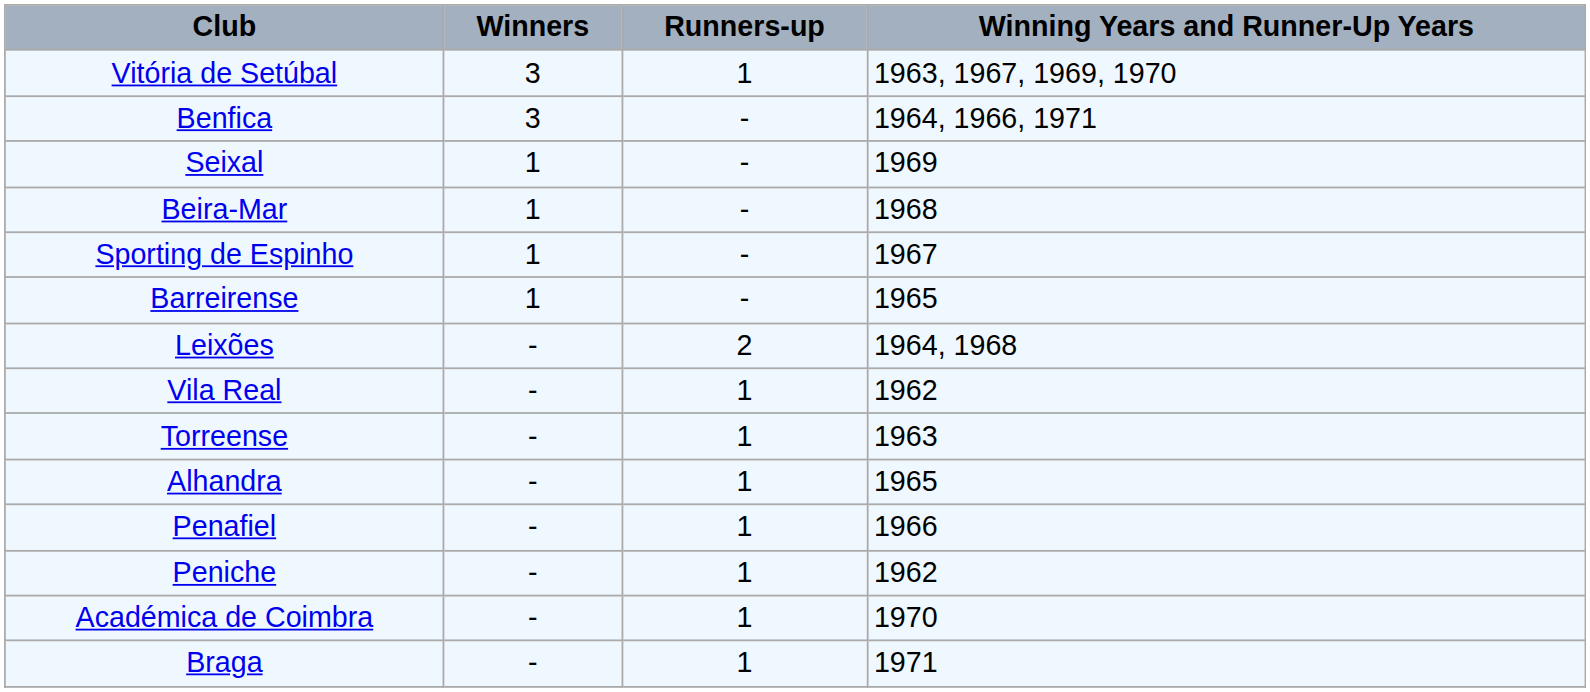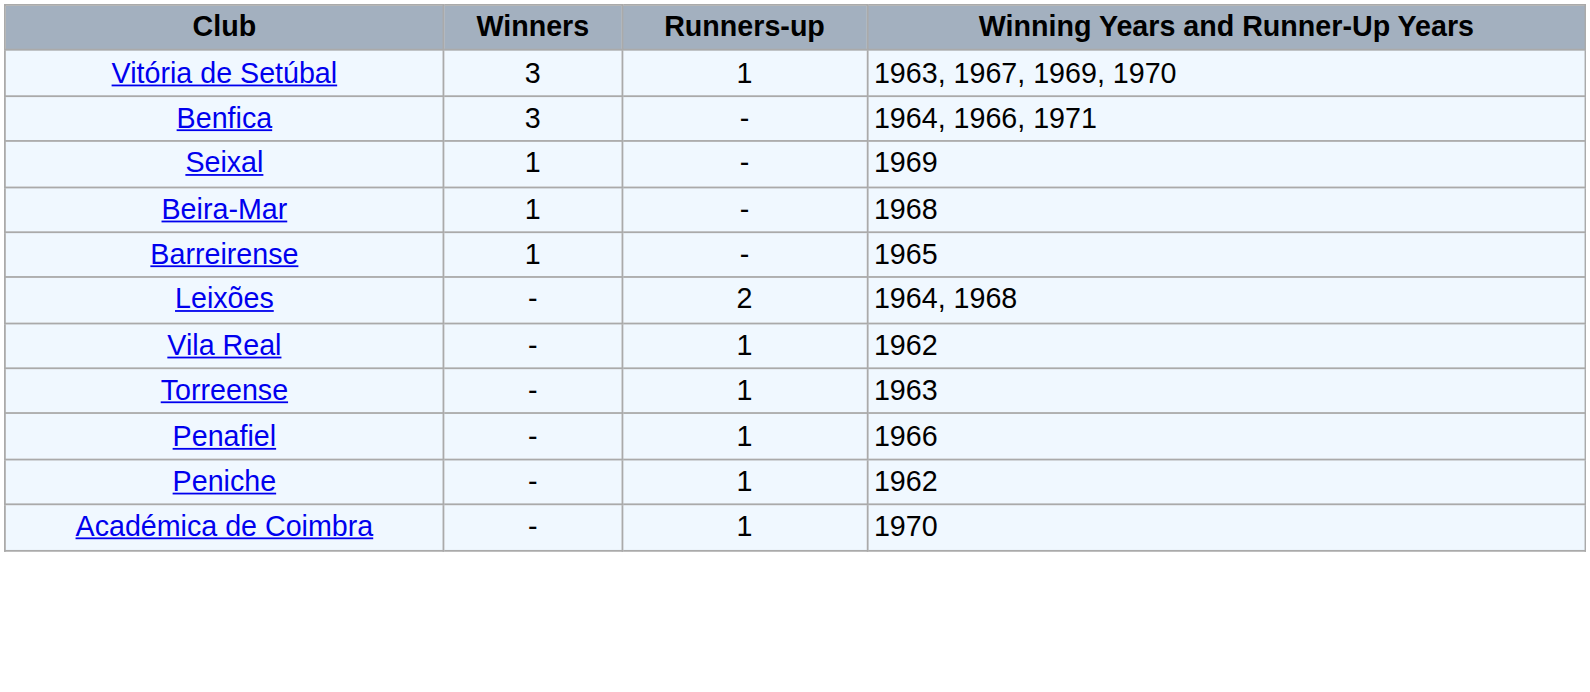- row: Sporting de Espinho | 1 | - | 1967
- row: Alhandra | - | 1 | 1965
- row: Braga | - | 1 | 1971
